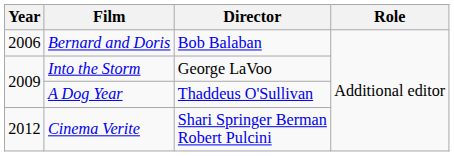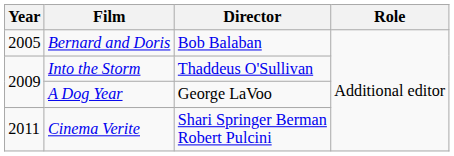Bernard and Doris | Year: 2006 -> 2005
Into the Storm | Director: George LaVoo -> Thaddeus O'Sullivan
A Dog Year | Director: Thaddeus O'Sullivan -> George LaVoo
Cinema Verite | Year: 2012 -> 2011
